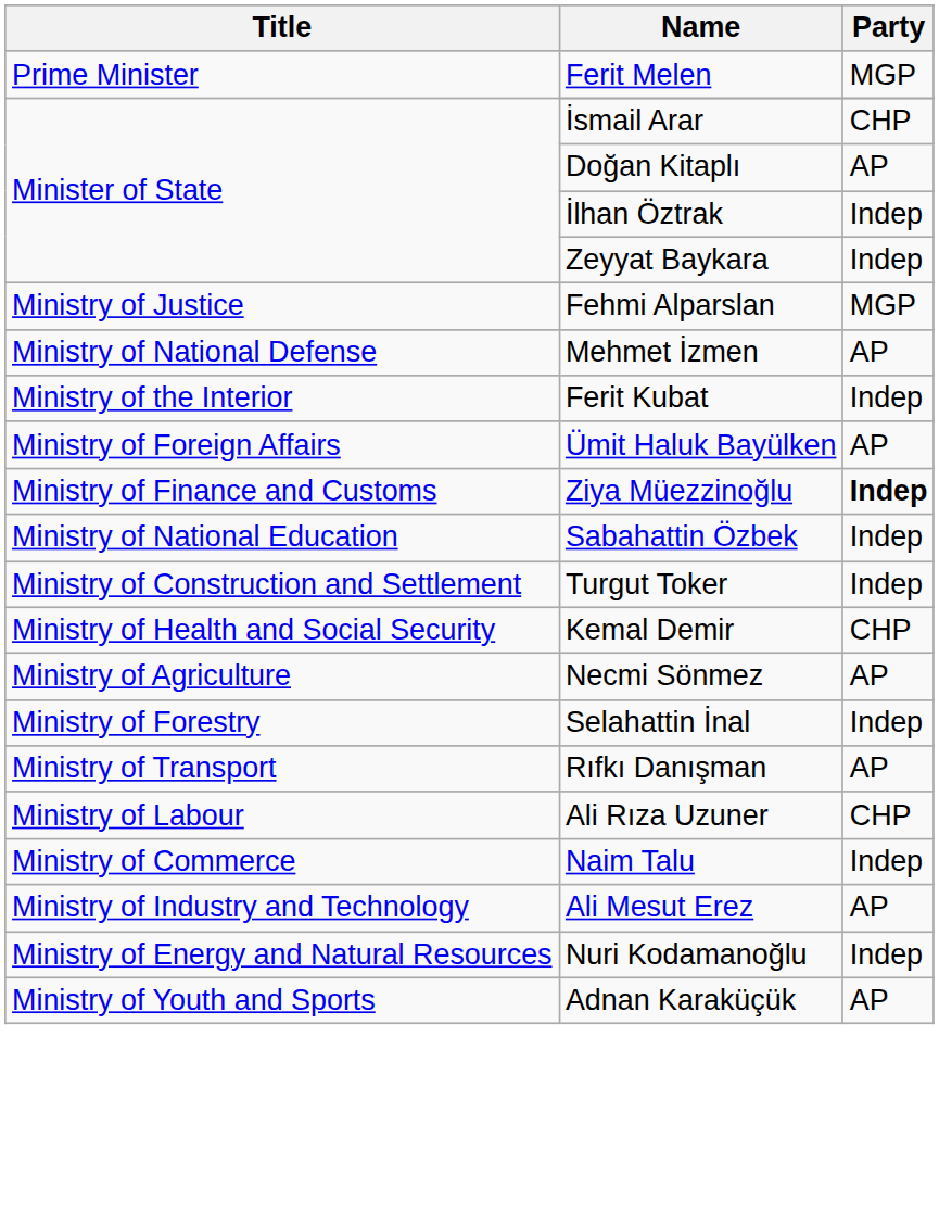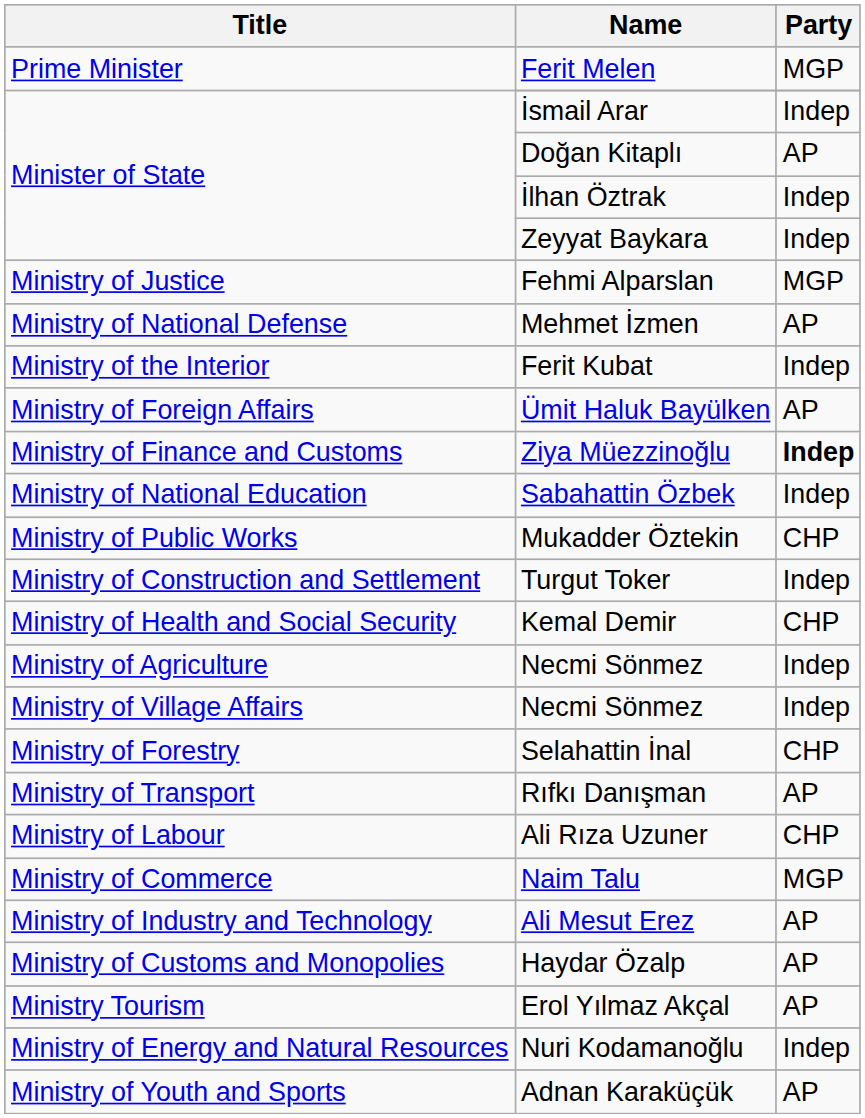İsmail Arar | Party: CHP -> Indep
+ row: Ministry of Public Works | Mukadder Öztekin | CHP
Ministry of Agriculture / Necmi Sönmez | Party: AP -> Indep
+ row: Ministry of Village Affairs | Necmi Sönmez | Indep
Selahattin İnal | Party: Indep -> CHP
Naim Talu | Party: Indep -> MGP
+ row: Ministry of Customs and Monopolies | Haydar Özalp | AP
+ row: Ministry Tourism | Erol Yılmaz Akçal | AP
